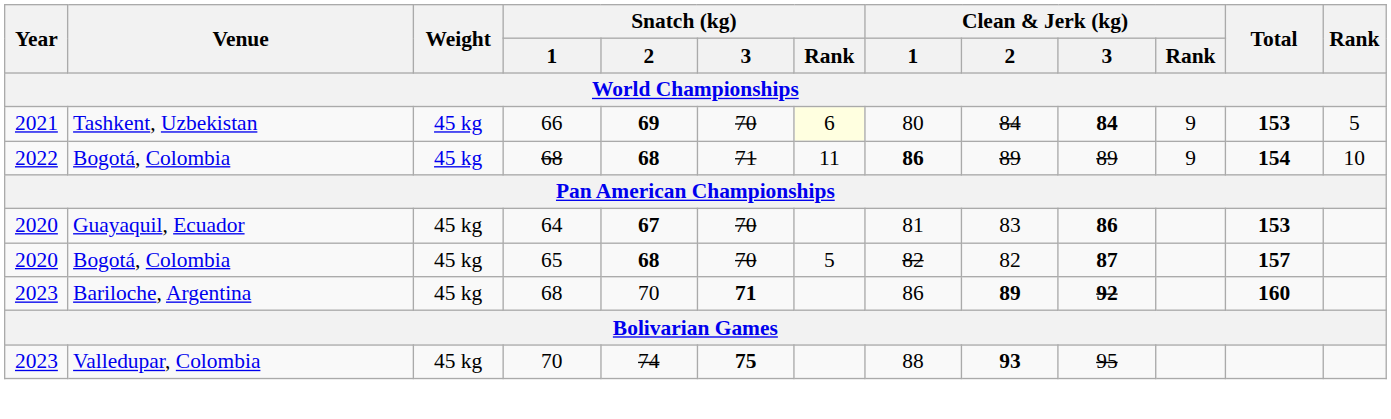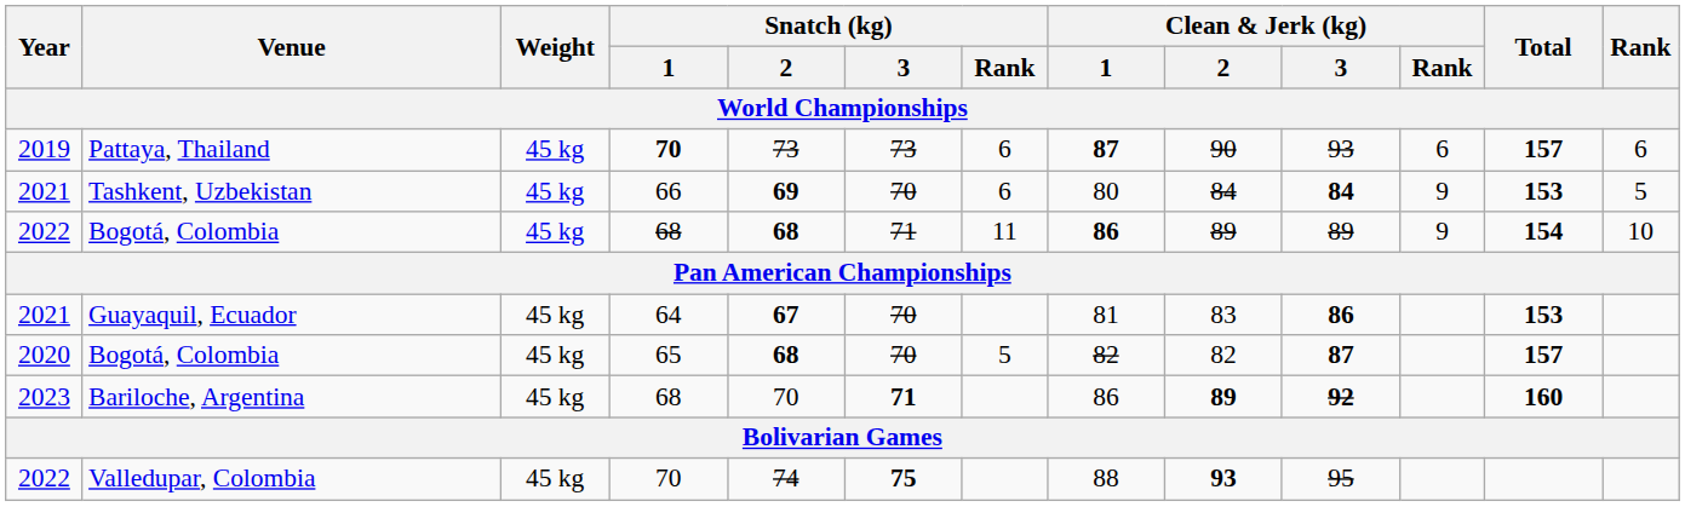+ row: 2019 | Pattaya, Thailand | 45 kg | 70 | 73 | 73 | 6 | 87 | 90 | 93 | 6 | 157 | 6
Tashkent, Uzbekistan | Snatch (kg) / Rank: lightyellow background -> no background
Guayaquil, Ecuador | Year: 2020 -> 2021
Valledupar, Colombia | Year: 2023 -> 2022
